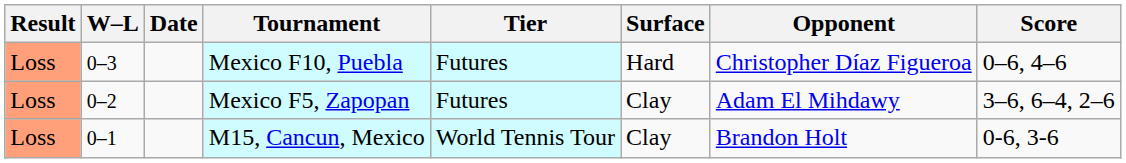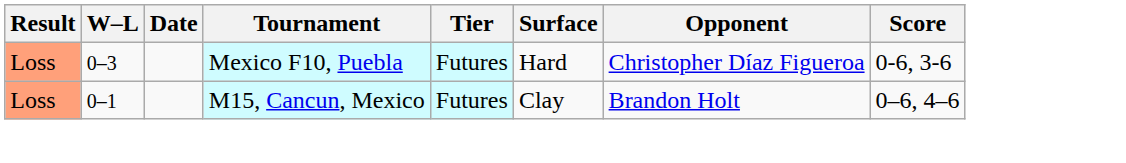Mexico F10, Puebla | Score: 0–6, 4–6 -> 0-6, 3-6
- row: Loss | 0–2 | Mexico F5, Zapopan | Futures | Clay | Adam El Mihdawy | 3–6, 6–4, 2–6
M15, Cancun, Mexico | Tier: World Tennis Tour -> Futures
M15, Cancun, Mexico | Score: 0-6, 3-6 -> 0–6, 4–6
